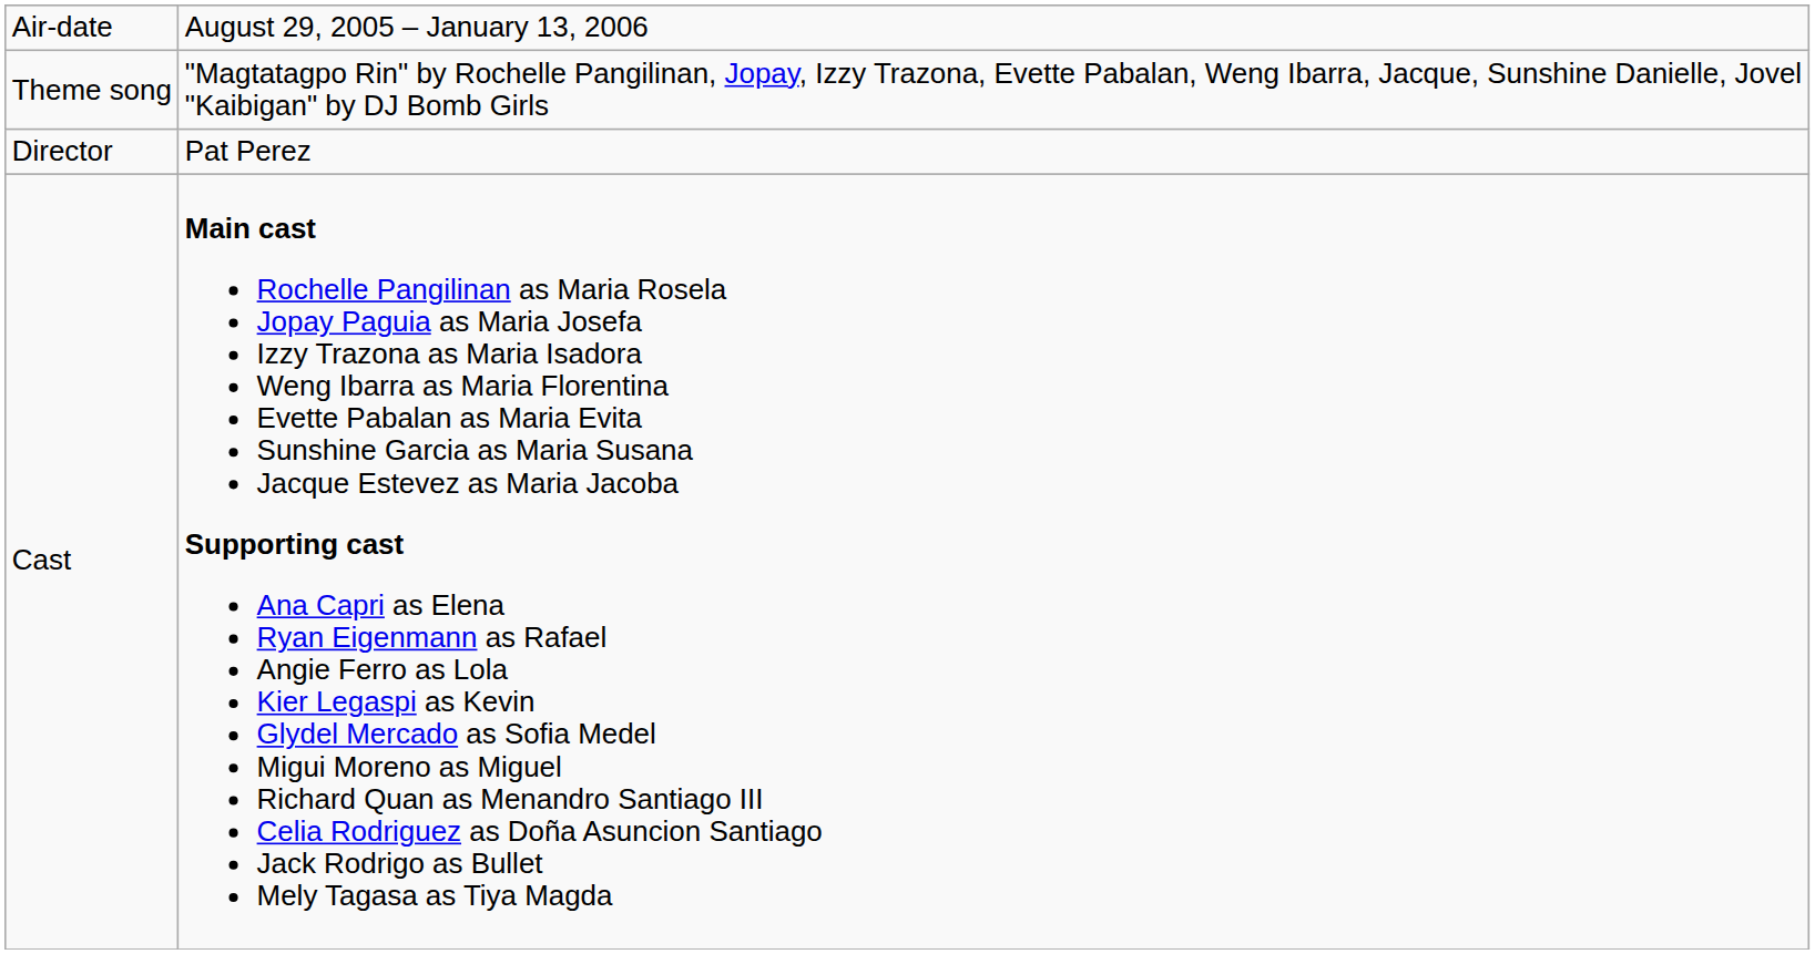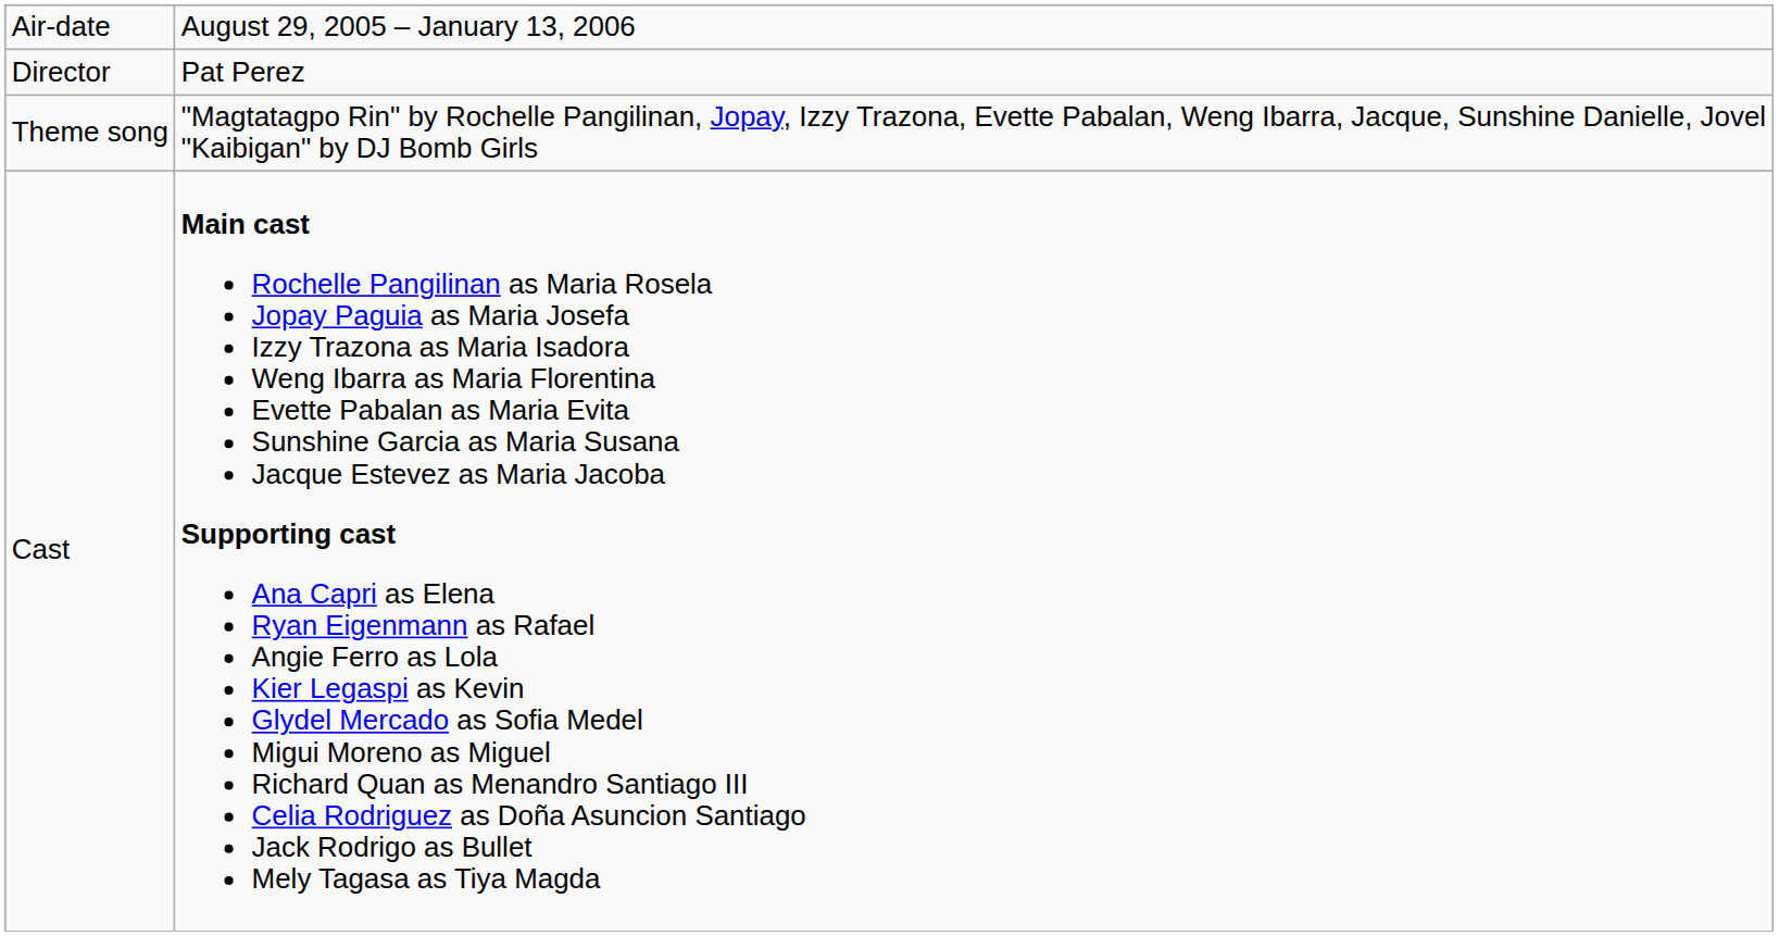rows swapped: Theme song <-> Director
